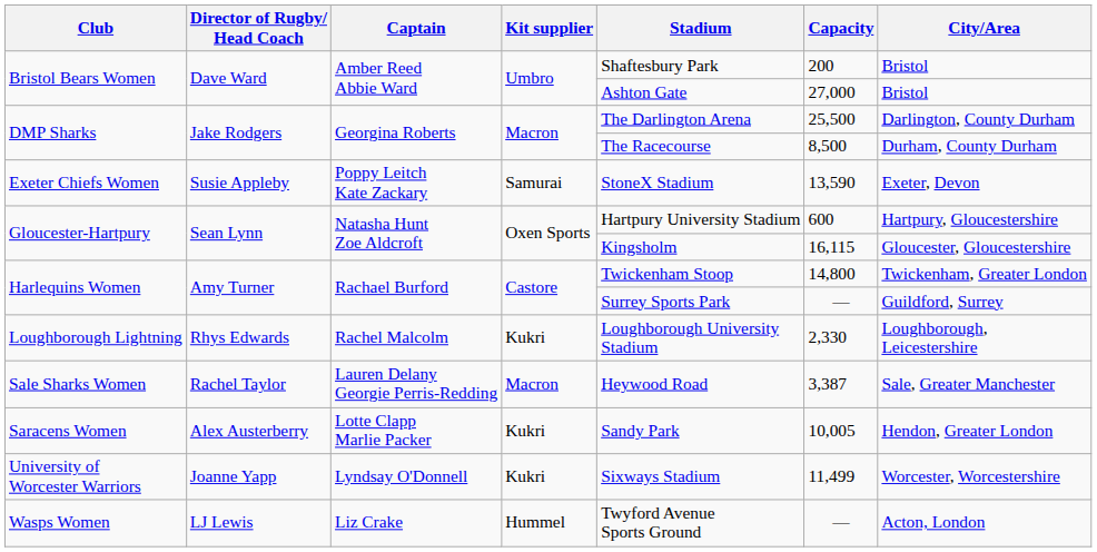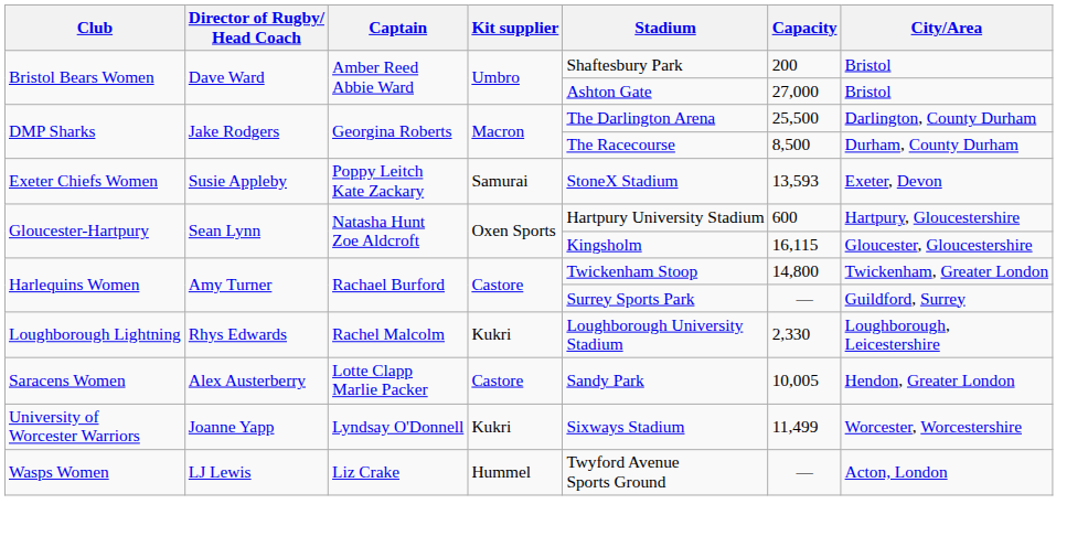Exeter Chiefs Women | Capacity: 13,590 -> 13,593
- row: Sale Sharks Women | Rachel Taylor | Lauren Delany Georgie Perris-Redding | Macron | Heywood Road | 3,387 | Sale, Greater Manchester
Saracens Women | Kit supplier: Kukri -> Castore
